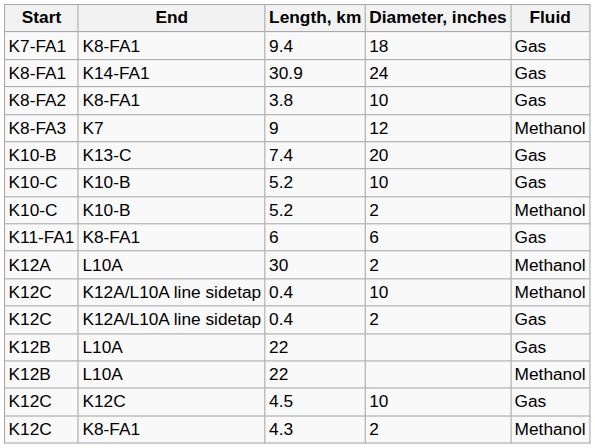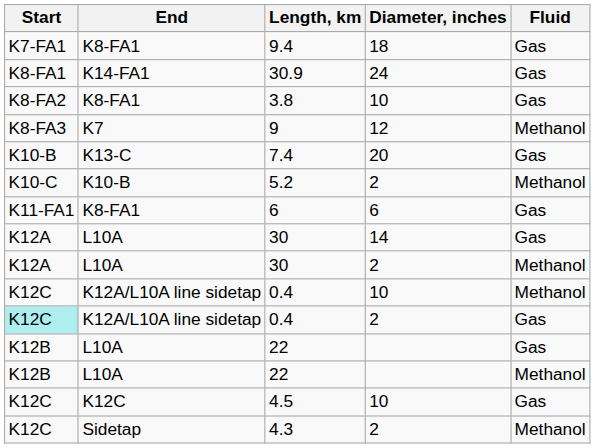- row: K10-C | K10-B | 5.2 | 10 | Gas
+ row: K12A | L10A | 30 | 14 | Gas
0.4 / 2 | Start: no background -> paleturquoise background
4.3 | End: K8-FA1 -> Sidetap
